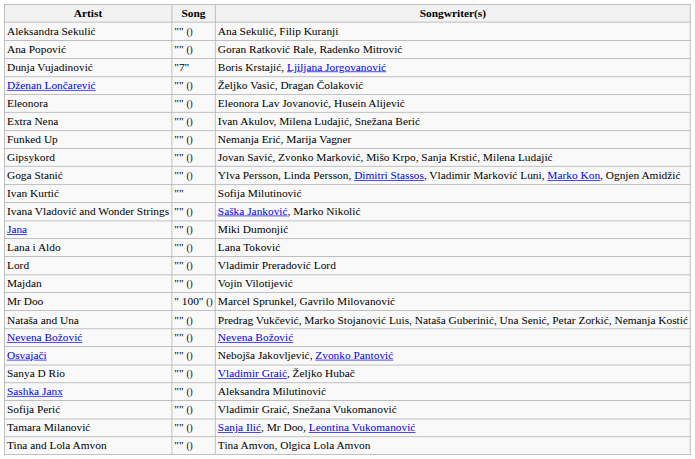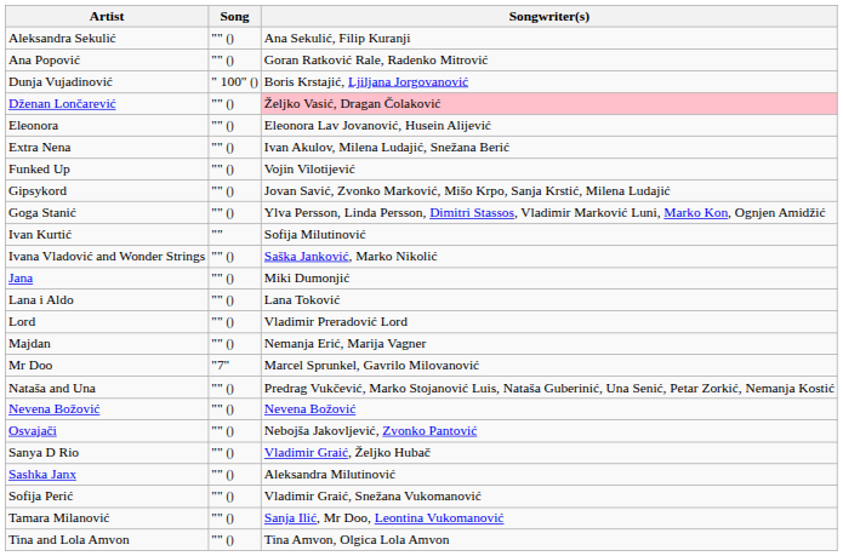Dunja Vujadinović | Song: "7" -> " 100" ()
Dženan Lončarević | Songwriter(s): no background -> pink background
Funked Up | Songwriter(s): Nemanja Erić, Marija Vagner -> Vojin Vilotijević
Majdan | Songwriter(s): Vojin Vilotijević -> Nemanja Erić, Marija Vagner
Mr Doo | Song: " 100" () -> "7"
